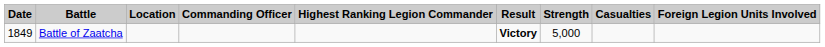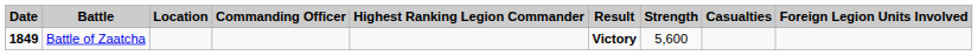Battle of Zaatcha | Date: normal -> bold
Battle of Zaatcha | Strength: 5,000 -> 5,600
